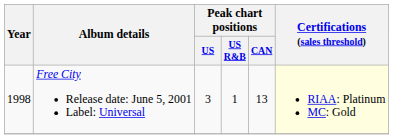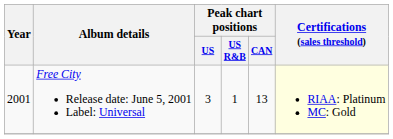Free City Release date: June 5, 2001 Label: Universal | Year: 1998 -> 2001
